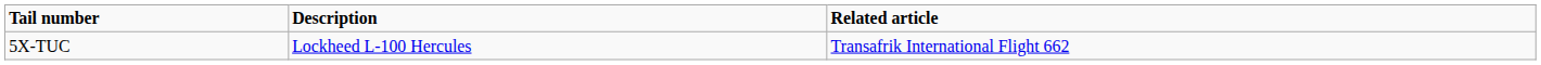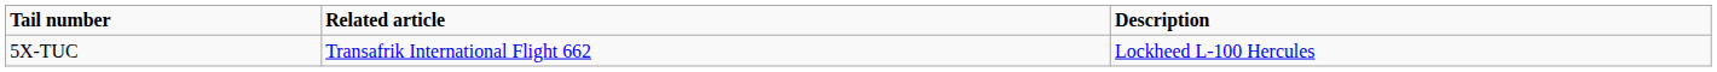columns swapped: Description <-> Related article
